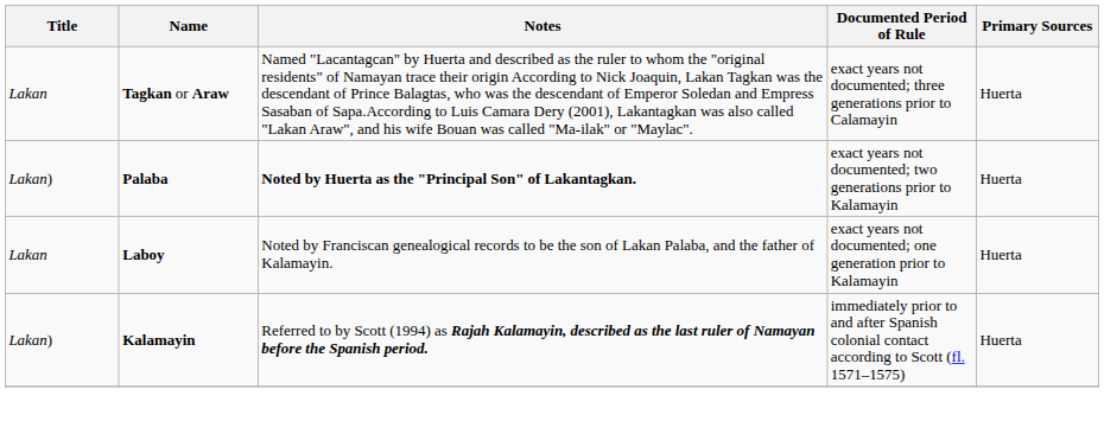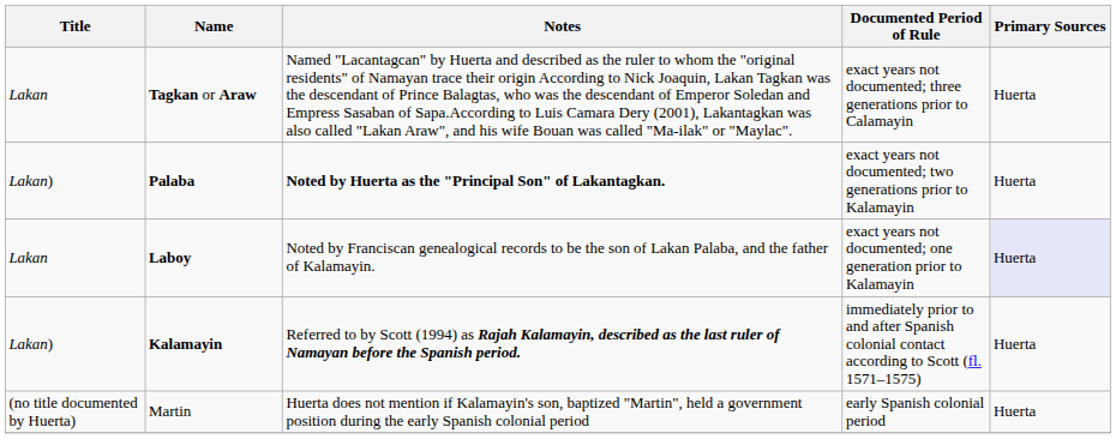Laboy | Primary Sources: no background -> lavender background
+ row: (no title documented by Huerta) | Martin | Huerta does not mention if Kalamayin's son, baptized "Martin", held a government position during the early Spanish colonial period | early Spanish colonial period | Huerta
